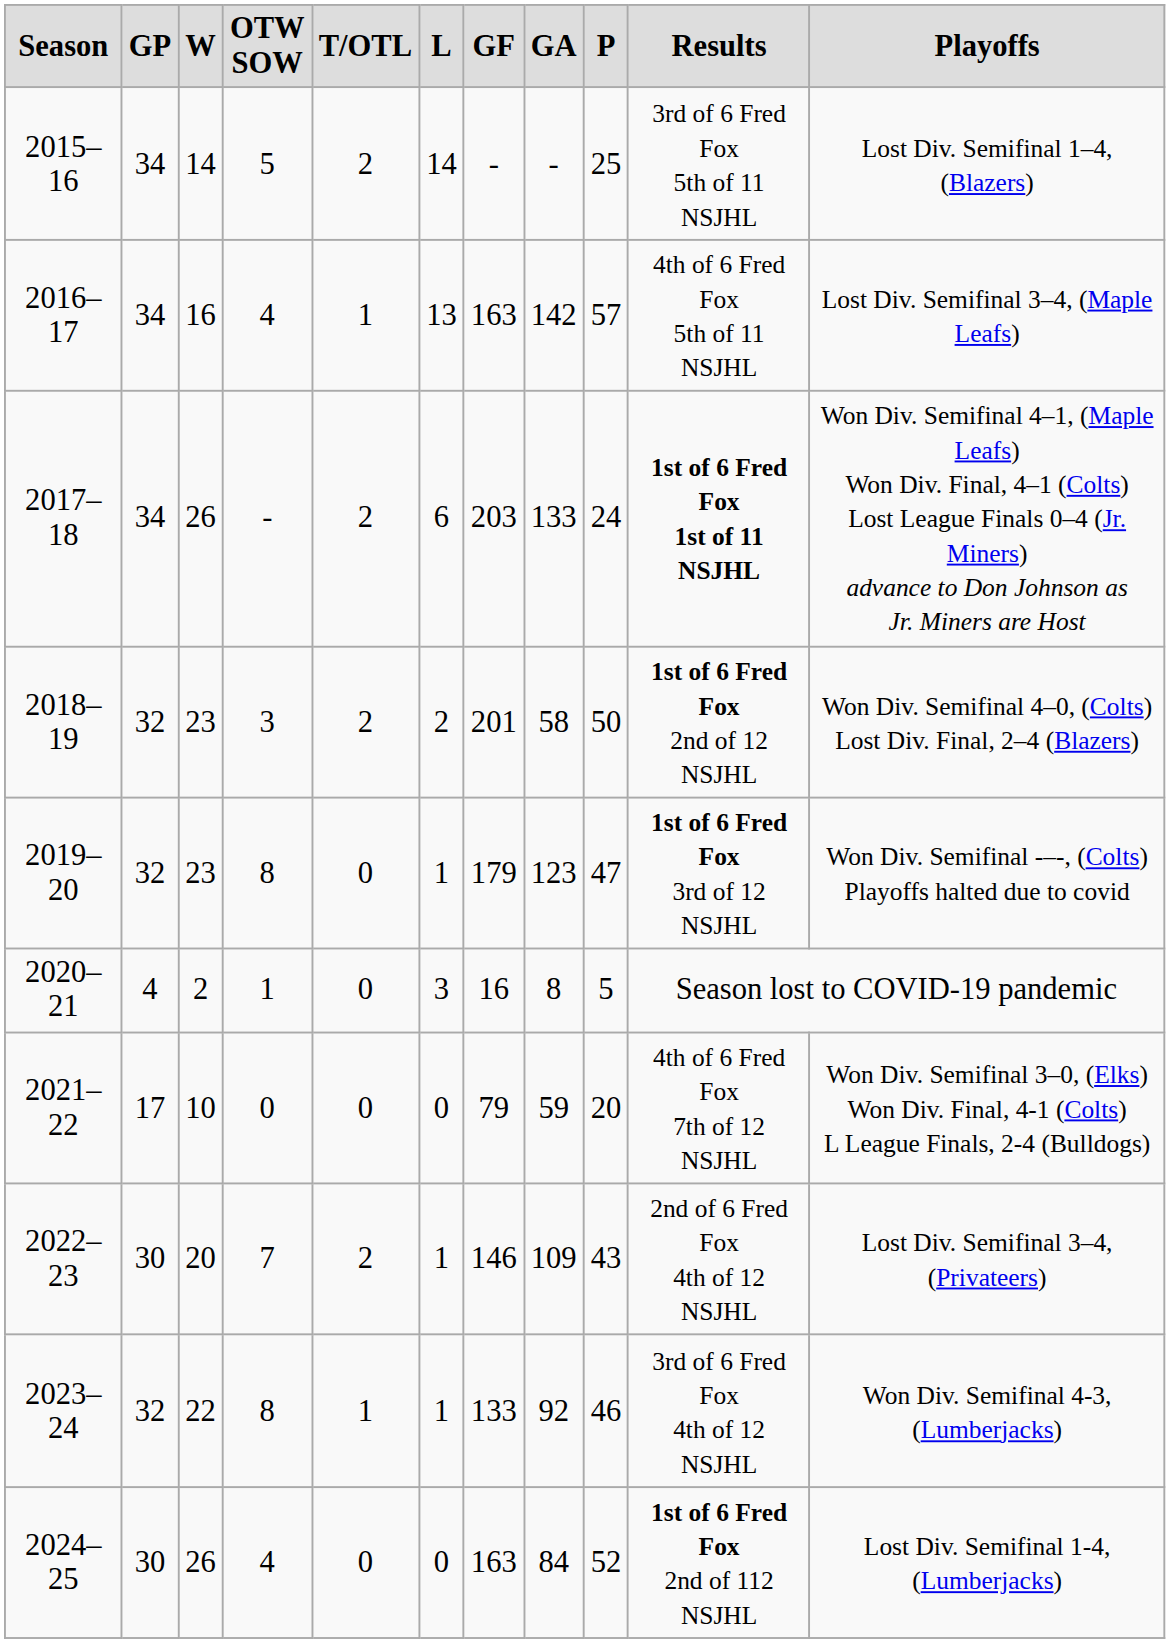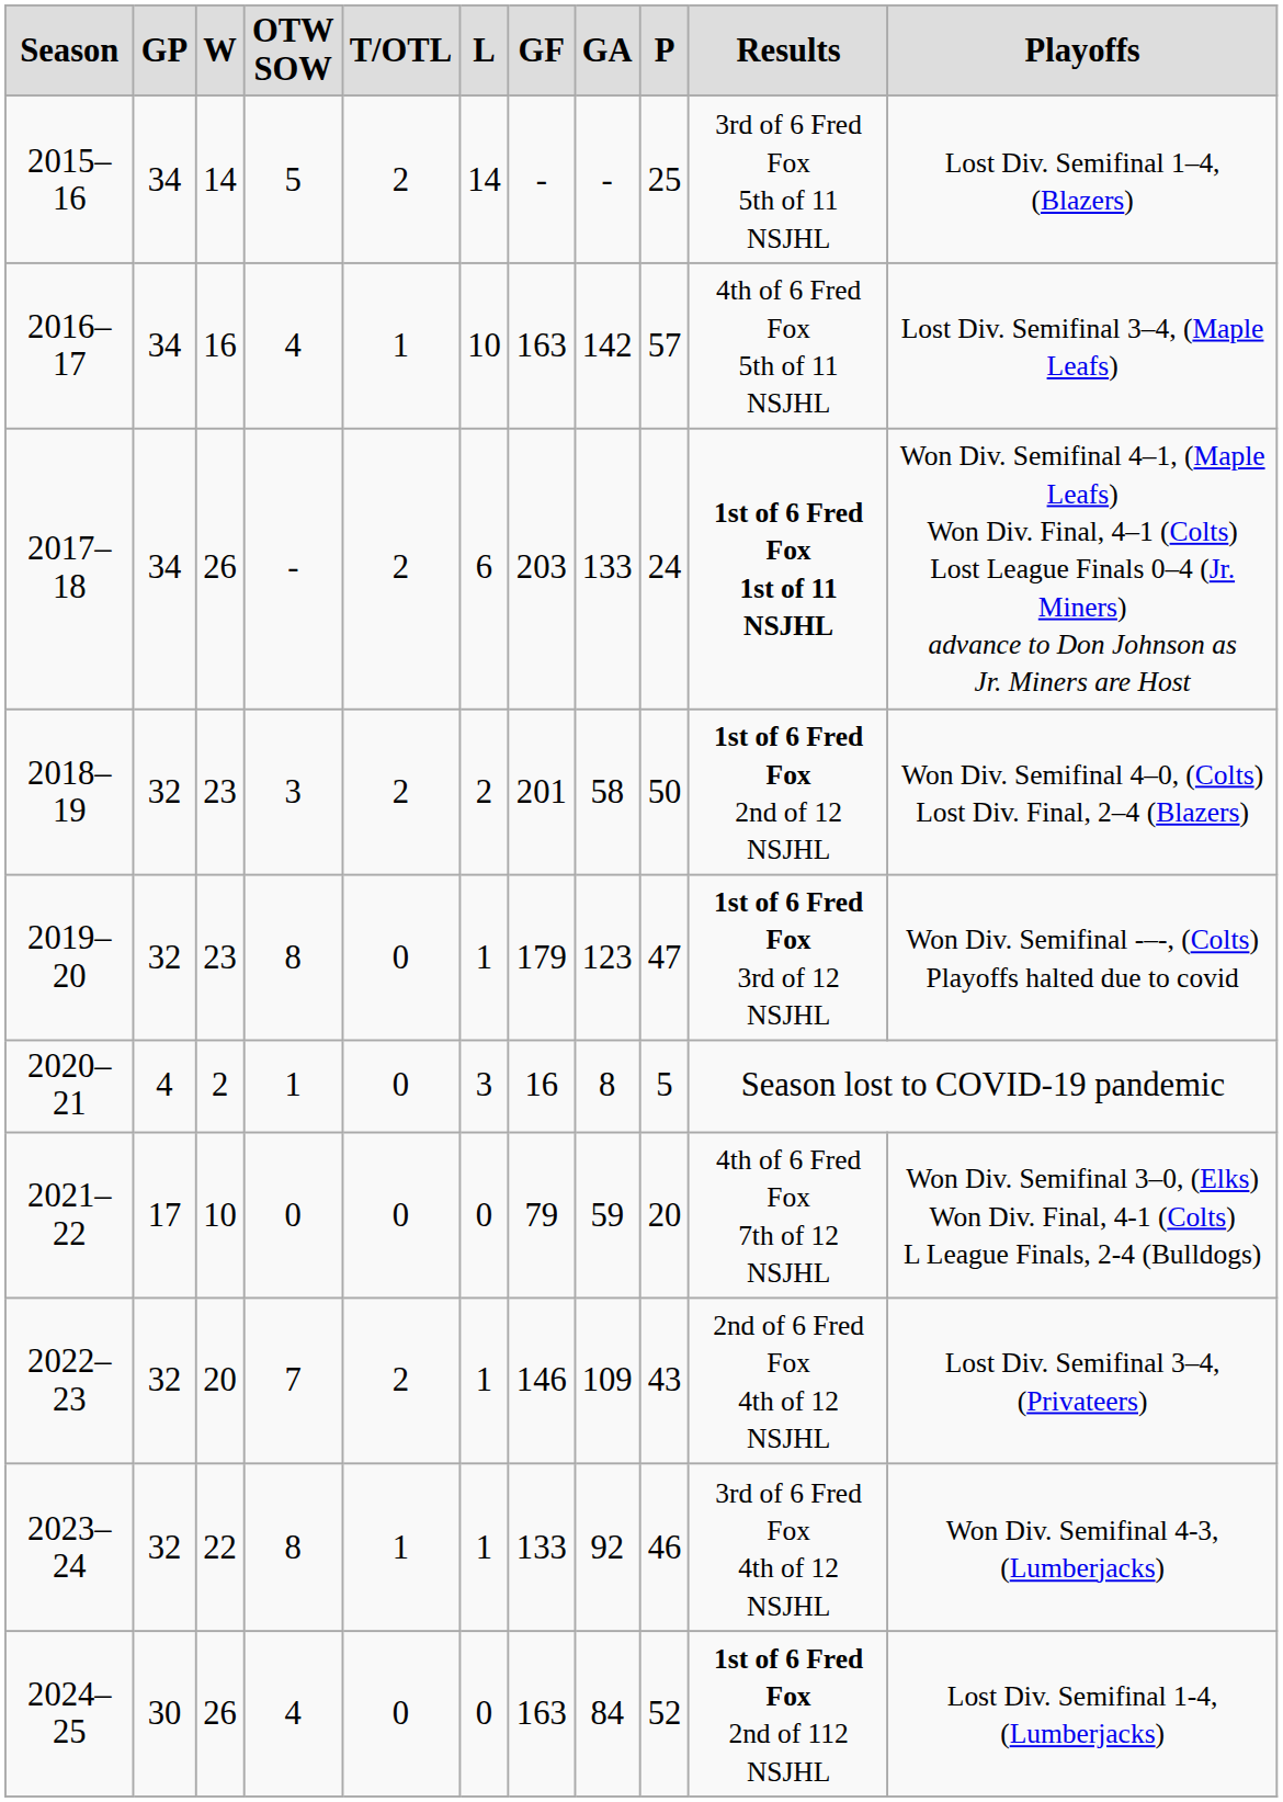2016–17 | L: 13 -> 10
2022–23 | GP: 30 -> 32
